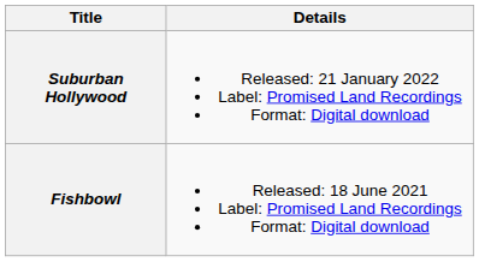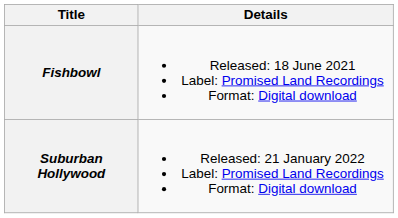rows swapped: Fishbowl <-> Suburban Hollywood
